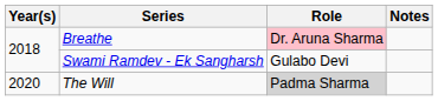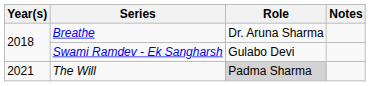Breathe | Role: pink background -> no background
The Will | Year(s): 2020 -> 2021
